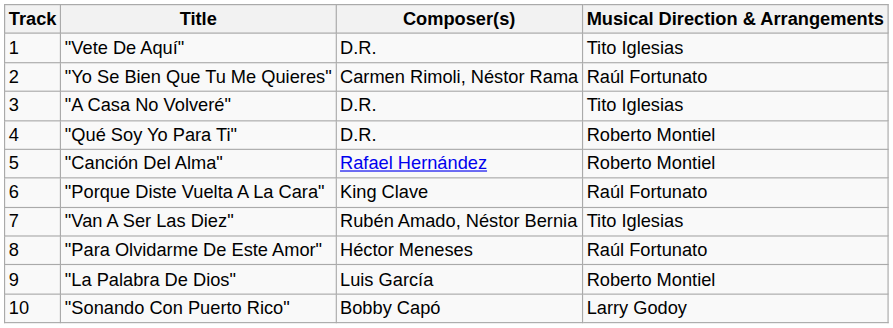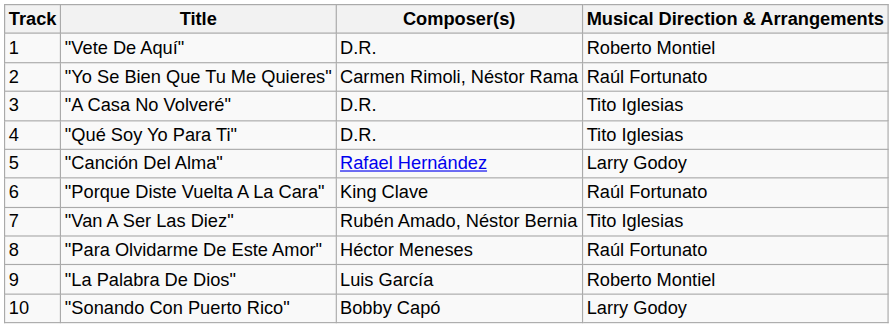"Vete De Aquí" | Musical Direction & Arrangements: Tito Iglesias -> Roberto Montiel
"Qué Soy Yo Para Ti" | Musical Direction & Arrangements: Roberto Montiel -> Tito Iglesias
"Canción Del Alma" | Musical Direction & Arrangements: Roberto Montiel -> Larry Godoy
